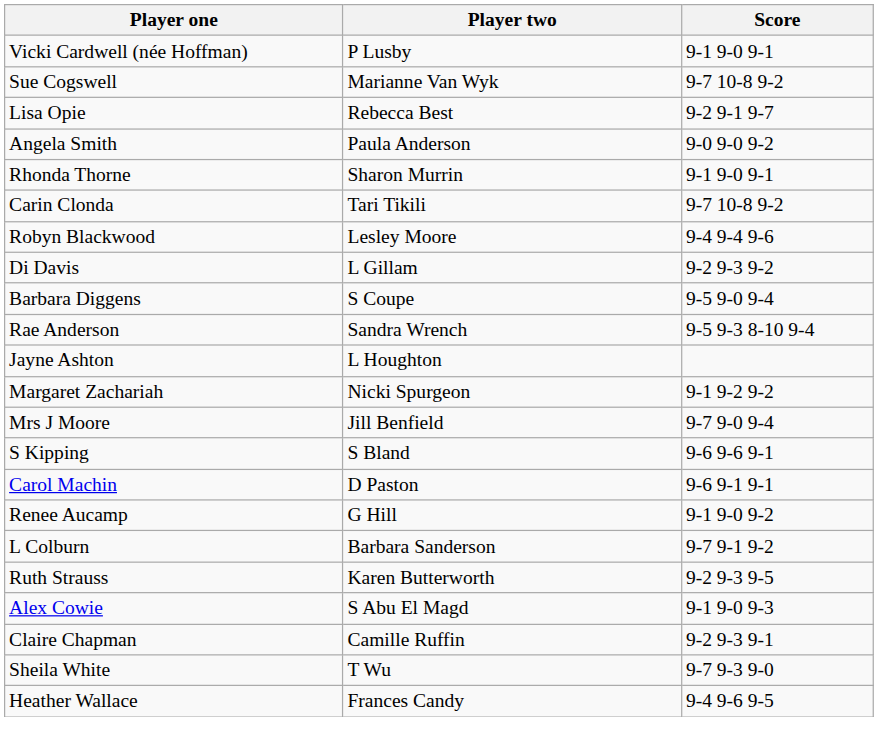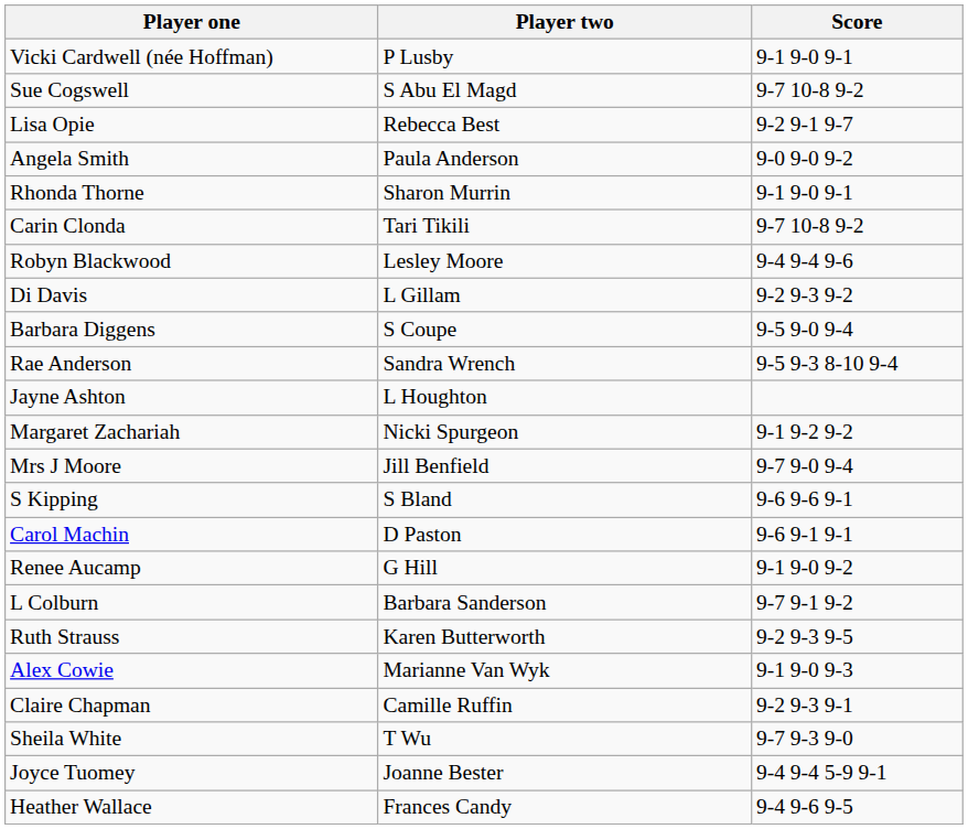Sue Cogswell | Player two: Marianne Van Wyk -> S Abu El Magd
Alex Cowie | Player two: S Abu El Magd -> Marianne Van Wyk
+ row: Joyce Tuomey | Joanne Bester | 9-4 9-4 5-9 9-1
